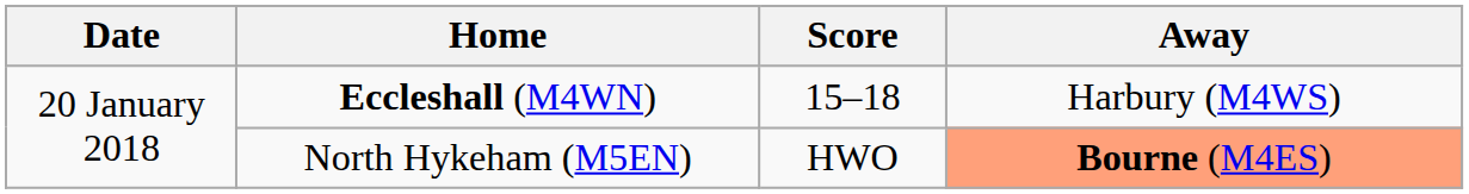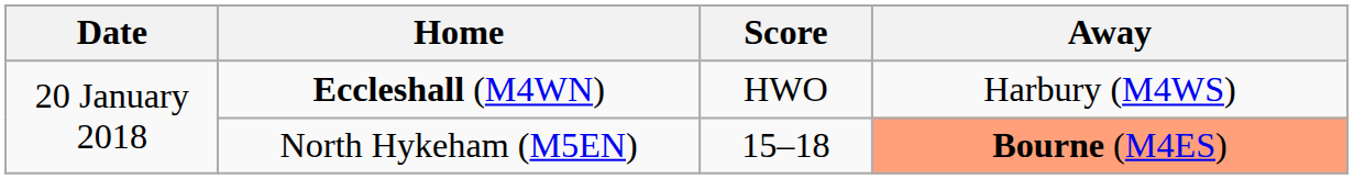Eccleshall (M4WN) | Score: 15–18 -> HWO
North Hykeham (M5EN) | Score: HWO -> 15–18
